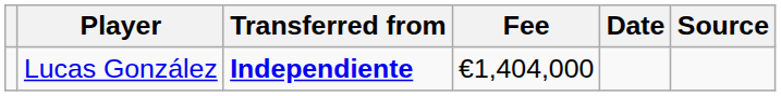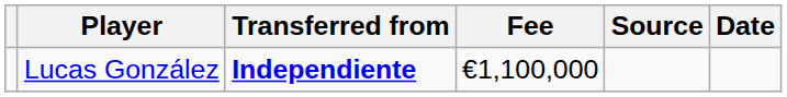columns swapped: Date <-> Source
Lucas González | Fee: €1,404,000 -> €1,100,000
